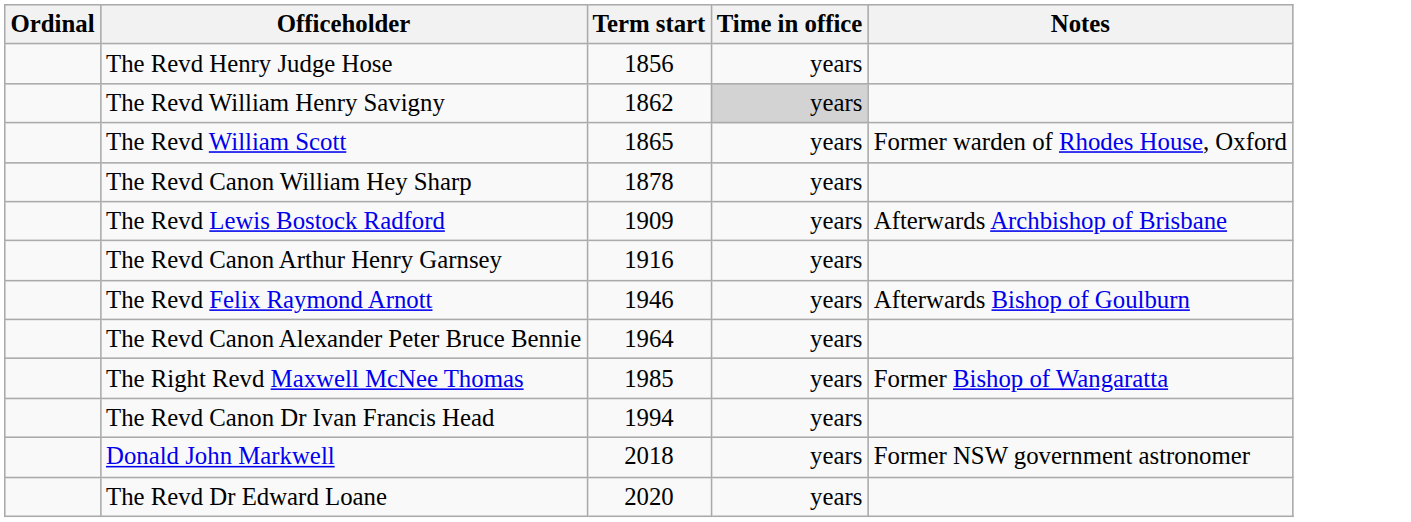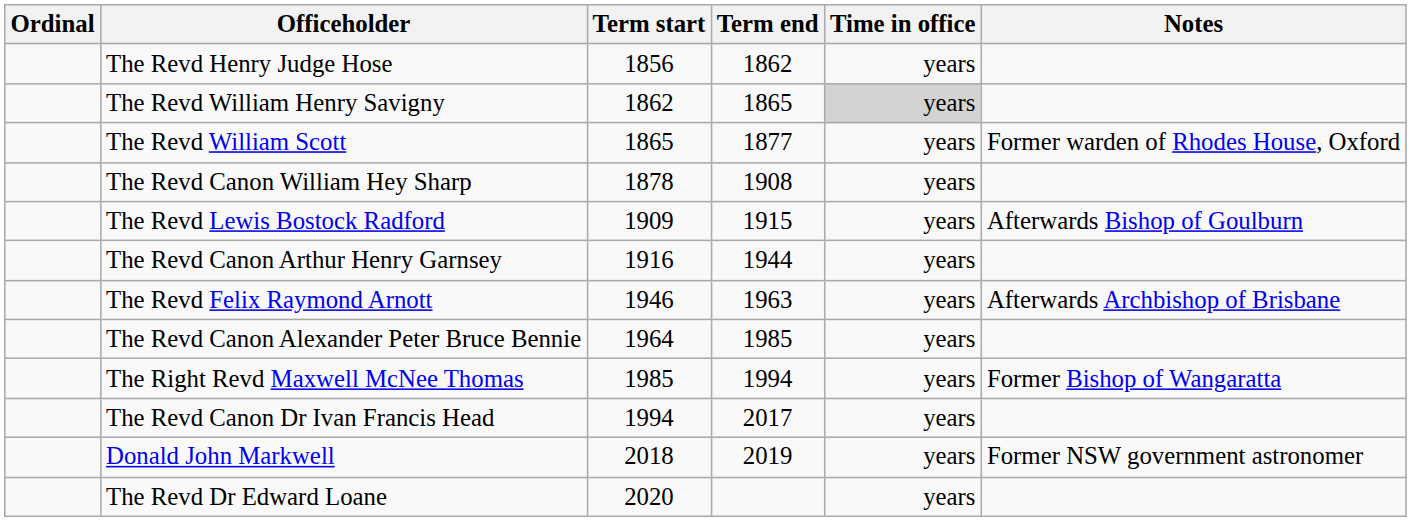+ column: Term end | 1862 | 1865 | 1877 | 1908 | 1915 | 1944 | 1963 | 1985 | 1994 | 2017 | 2019
The Revd Lewis Bostock Radford | Notes: Afterwards Archbishop of Brisbane -> Afterwards Bishop of Goulburn
The Revd Felix Raymond Arnott | Notes: Afterwards Bishop of Goulburn -> Afterwards Archbishop of Brisbane
